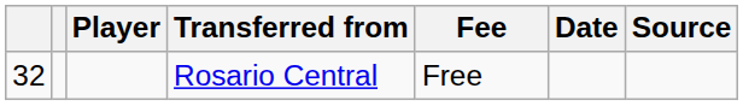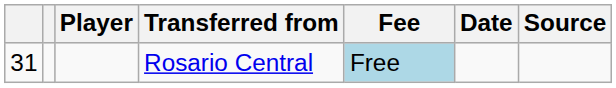Rosario Central | column 1: 32 -> 31
Rosario Central | Fee: no background -> lightblue background
